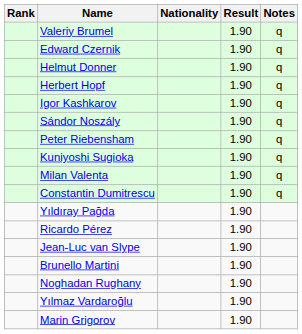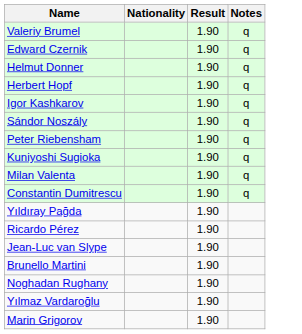- column: Rank
